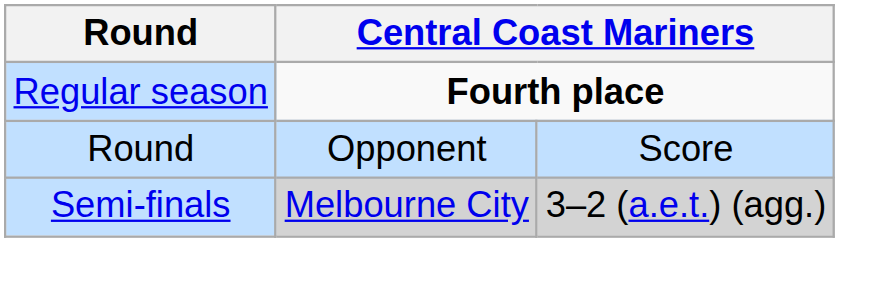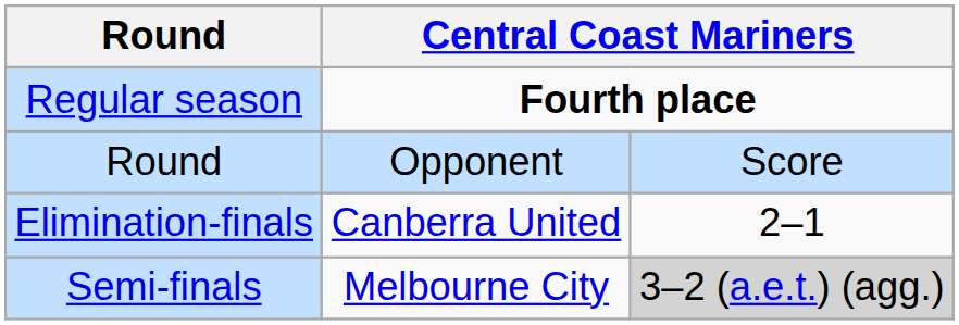+ row: Elimination-finals | Canberra United | 2–1
Semi-finals | column 2: lightgrey background -> no background
